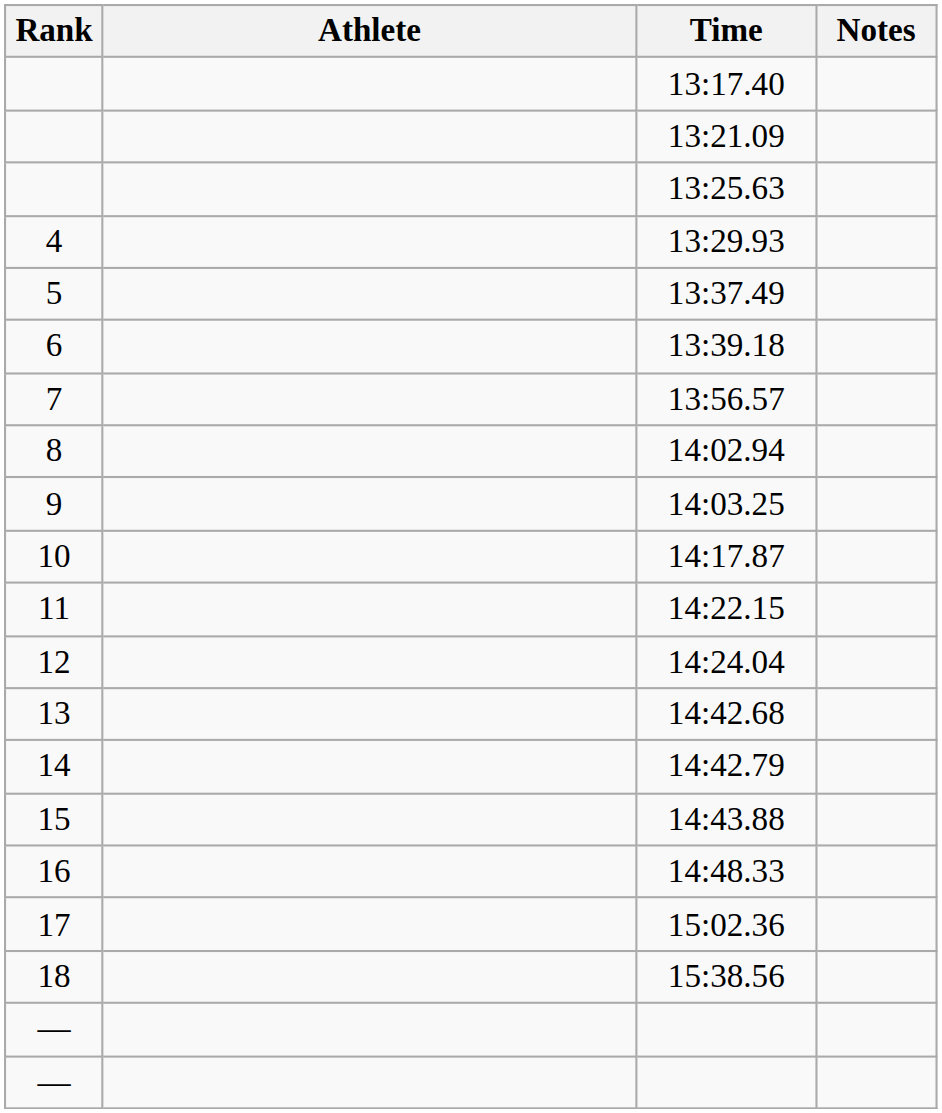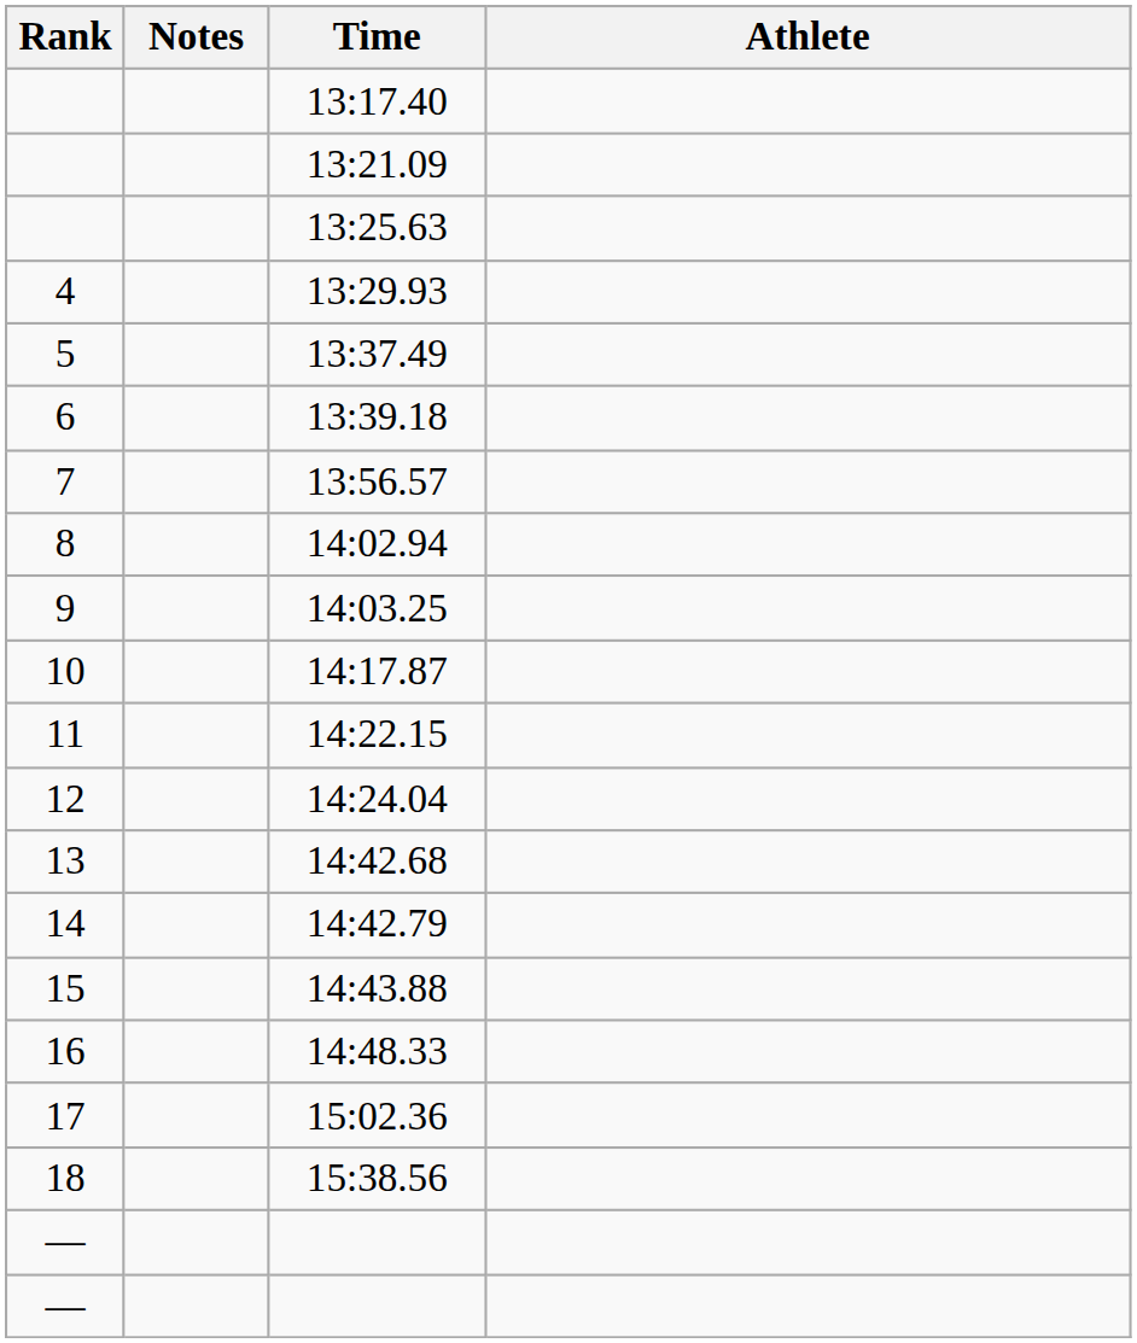columns swapped: Athlete <-> Notes
